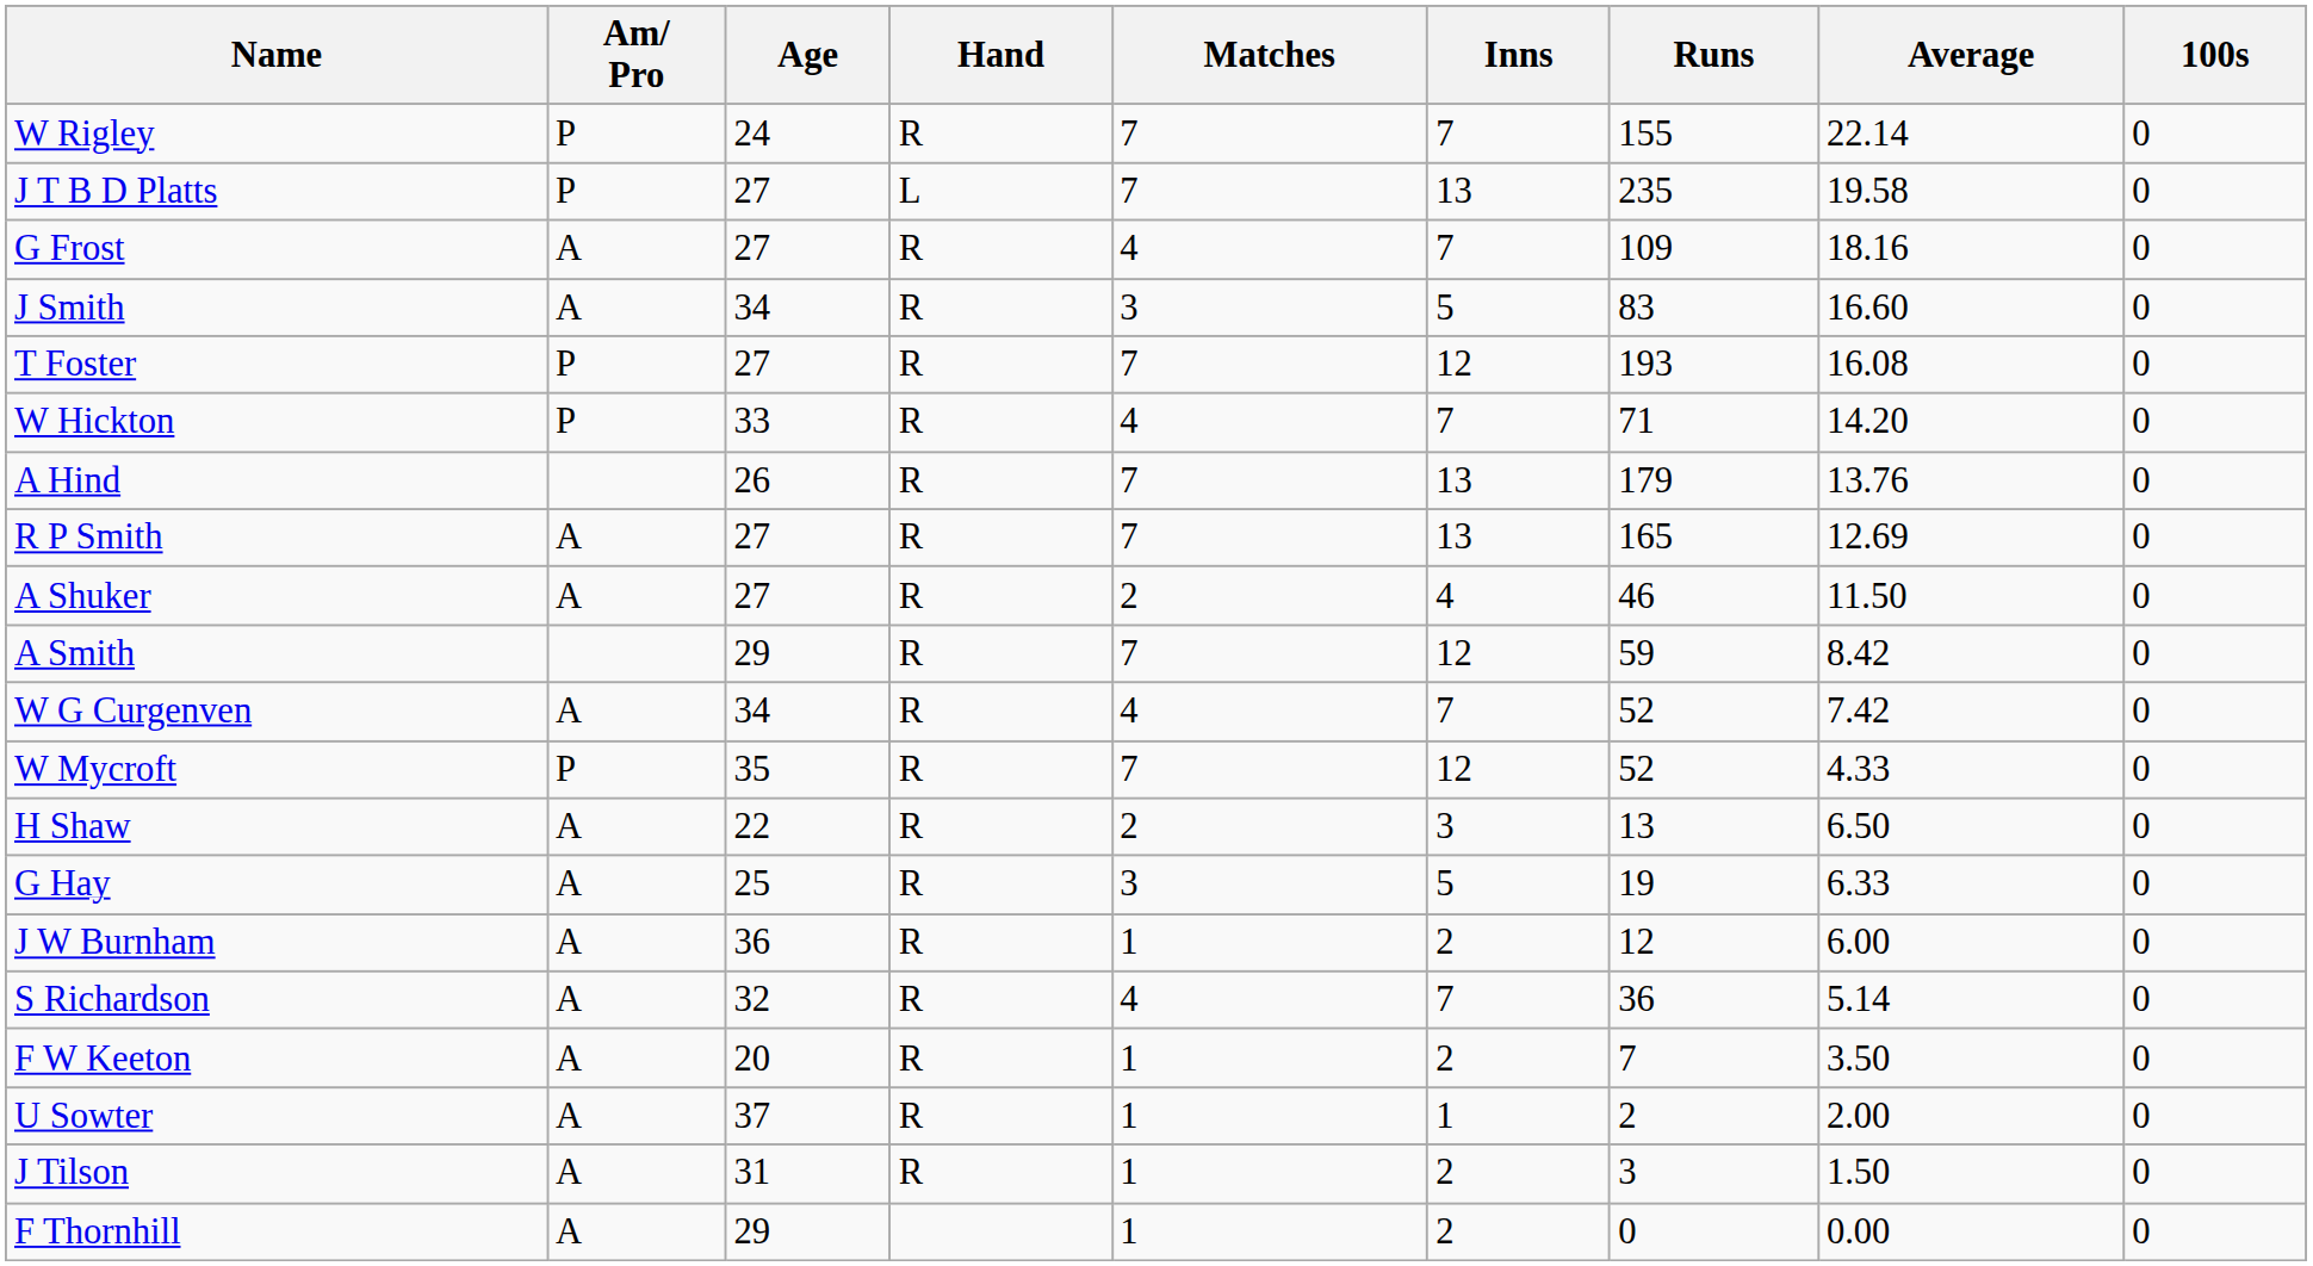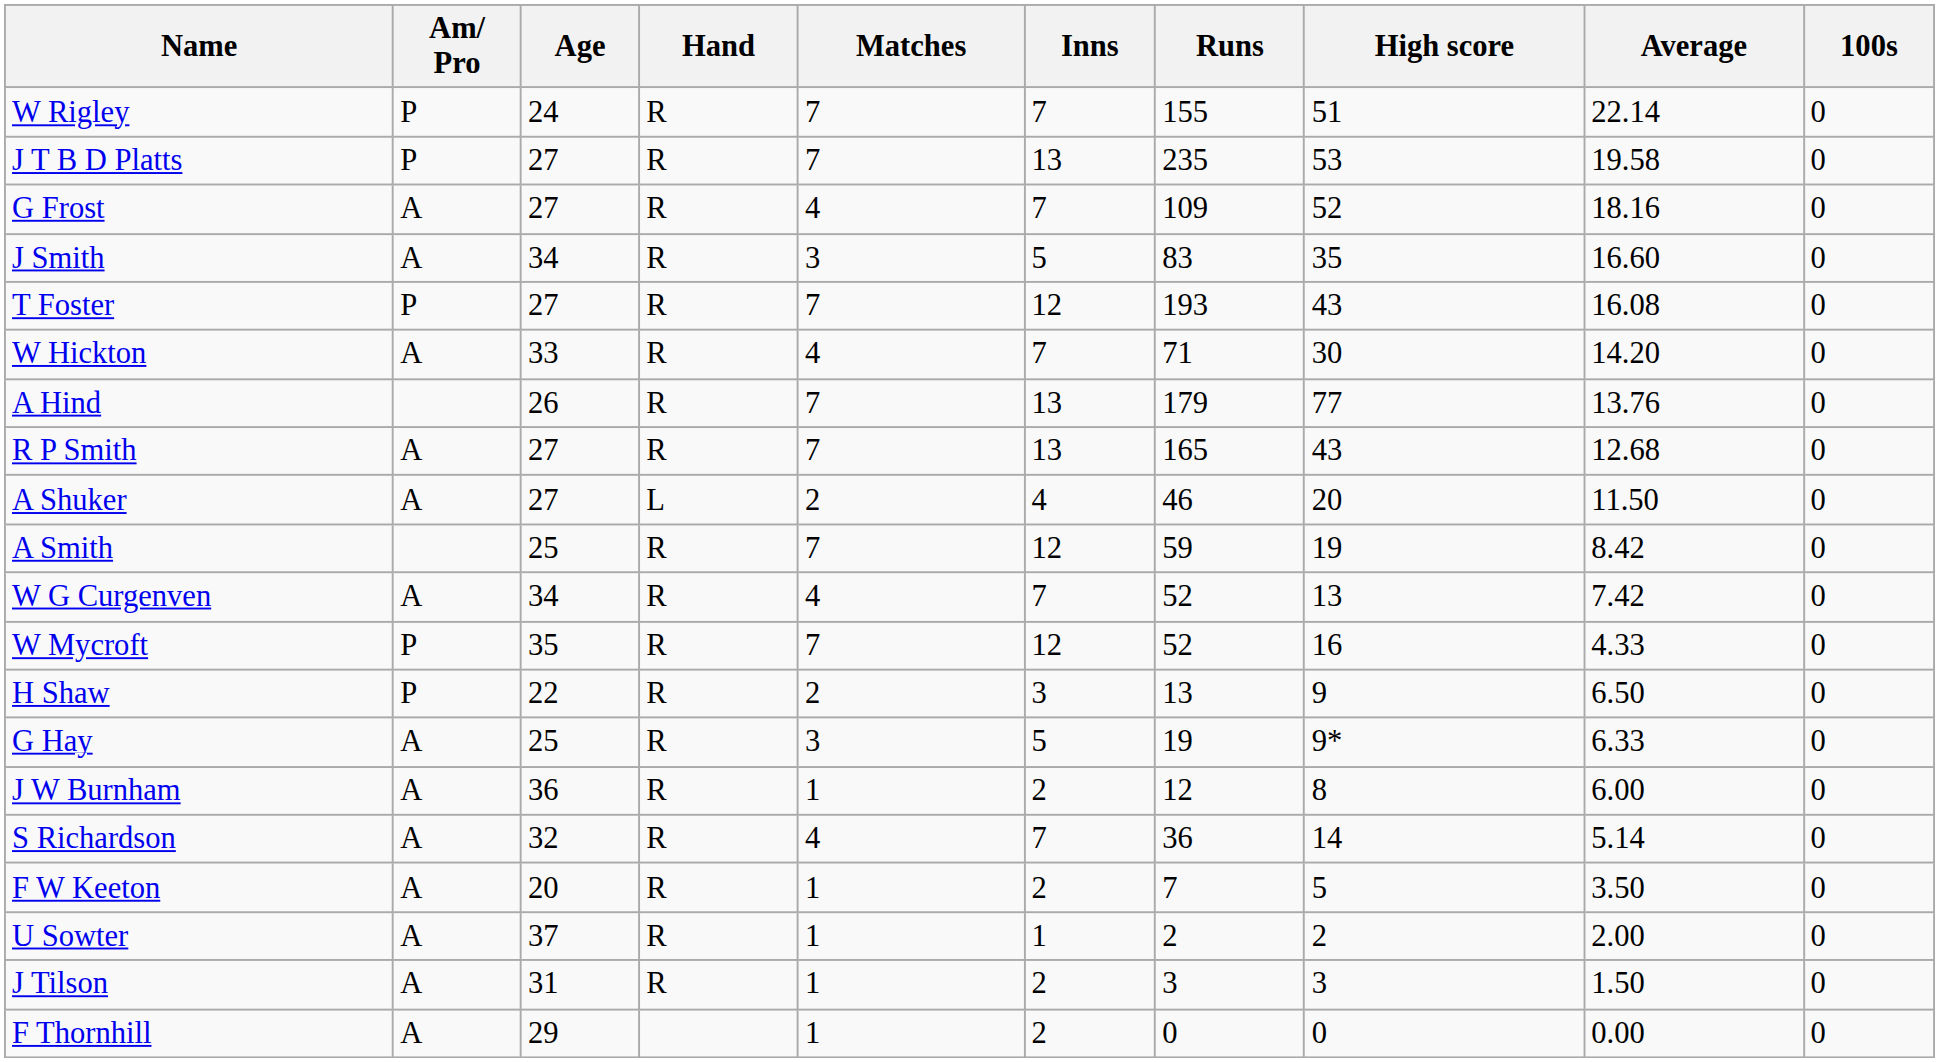+ column: High score | 51 | 53 | 52 | 35 | 43 | 30 | 77 | 43 | 20 | 19 | 13 | 16 | 9 | 9* | 8 | 14 | 5 | 2 | 3 | 0
J T B D Platts | Hand: L -> R
W Hickton | Am/ Pro: P -> A
R P Smith | Average: 12.69 -> 12.68
A Shuker | Hand: R -> L
A Smith | Age: 29 -> 25
H Shaw | Am/ Pro: A -> P
